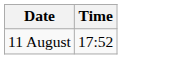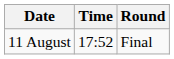+ column: Round | Final
